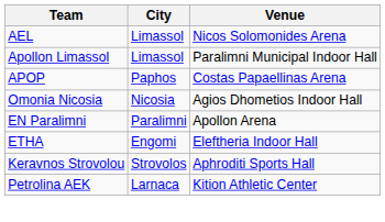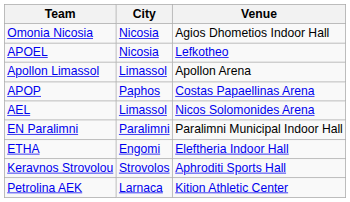rows swapped: AEL <-> Omonia Nicosia
+ row: APOEL | Nicosia | Lefkotheo
Apollon Limassol | Venue: Paralimni Municipal Indoor Hall -> Apollon Arena
EN Paralimni | Venue: Apollon Arena -> Paralimni Municipal Indoor Hall
